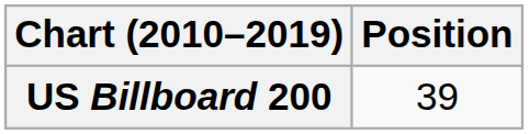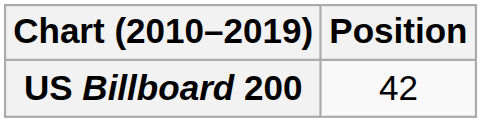US Billboard 200 | Position: 39 -> 42
